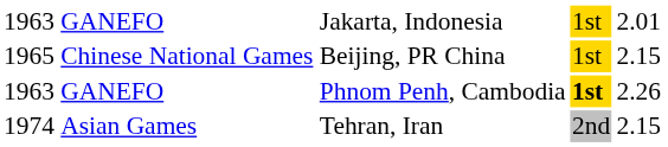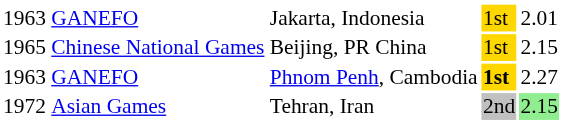GANEFO / Phnom Penh, Cambodia | column 5: 2.26 -> 2.27
Asian Games | column 1: 1974 -> 1972
Asian Games | column 5: no background -> lightgreen background
